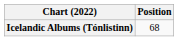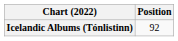Icelandic Albums (Tónlistinn) | Position: 68 -> 92
